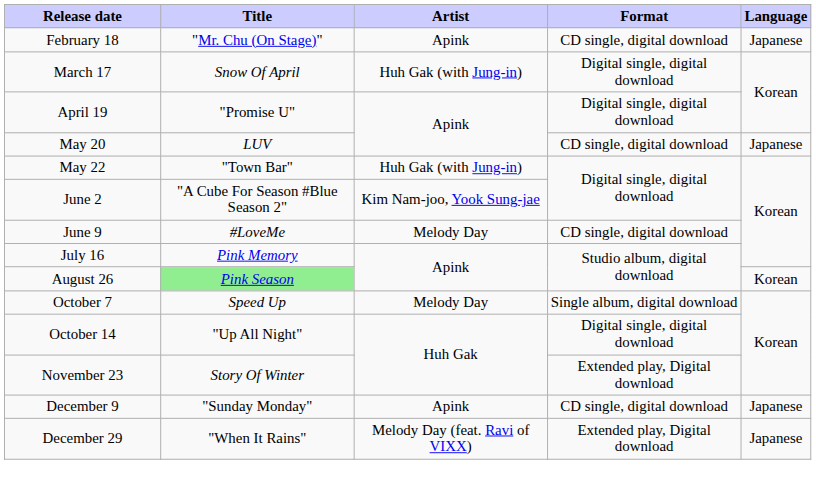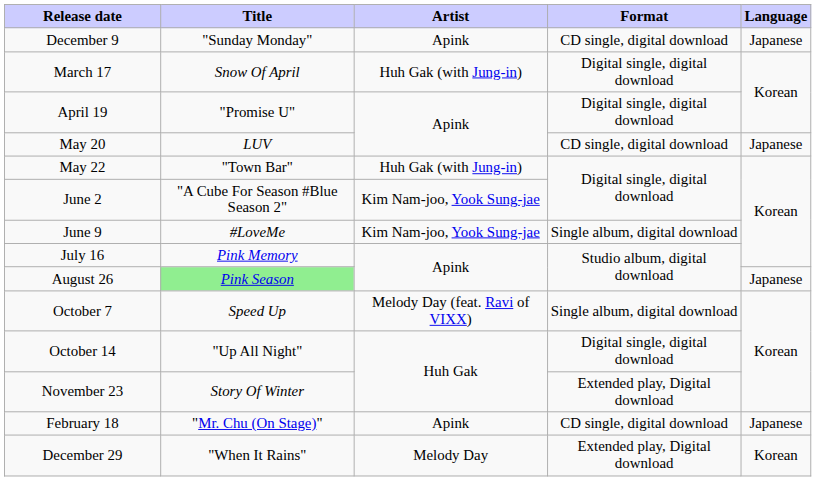rows swapped: February 18 <-> December 9
June 9 | Artist: Melody Day -> Kim Nam-joo, Yook Sung-jae
June 9 | Format: CD single, digital download -> Single album, digital download
August 26 | Language: Korean -> Japanese
October 7 | Artist: Melody Day -> Melody Day (feat. Ravi of VIXX)
December 29 | Artist: Melody Day (feat. Ravi of VIXX) -> Melody Day
December 29 | Language: Japanese -> Korean
